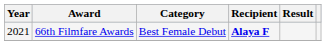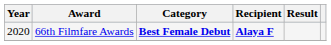66th Filmfare Awards | Year: 2021 -> 2020
66th Filmfare Awards | Category: normal -> bold
